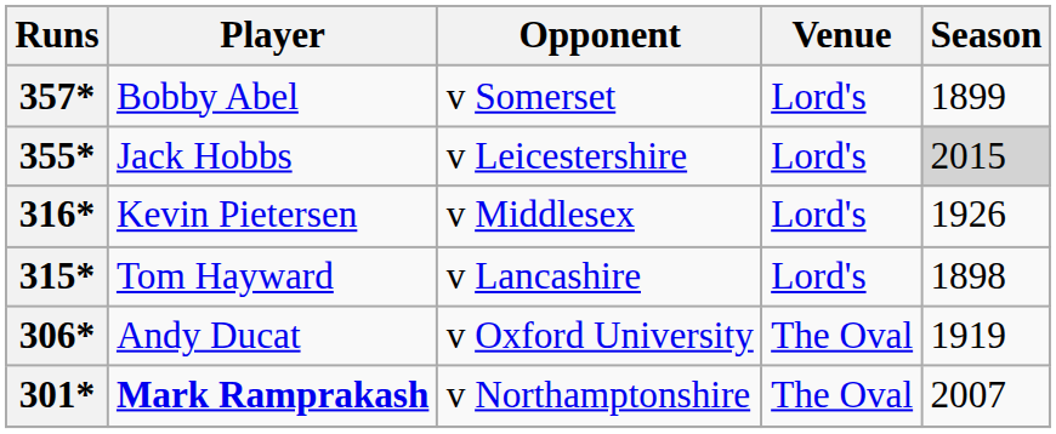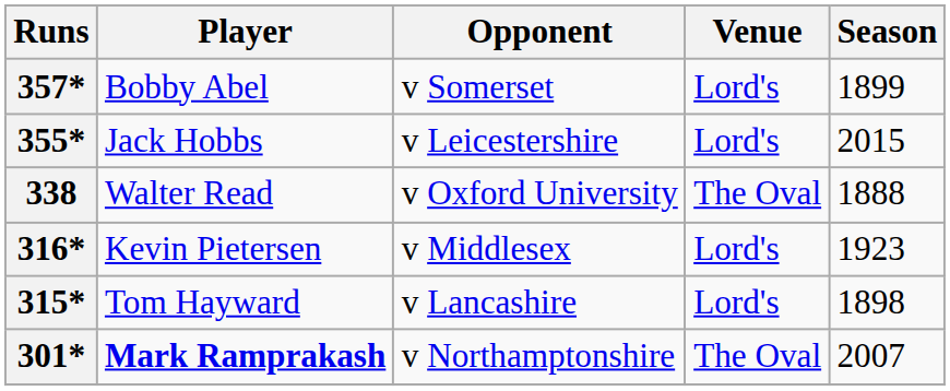355* | Season: lightgrey background -> no background
+ row: 338 | Walter Read | v Oxford University | The Oval | 1888
316* | Season: 1926 -> 1923
- row: 306* | Andy Ducat | v Oxford University | The Oval | 1919
